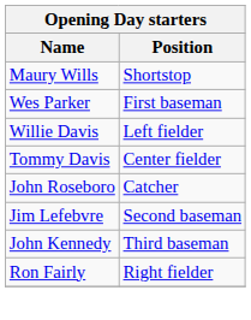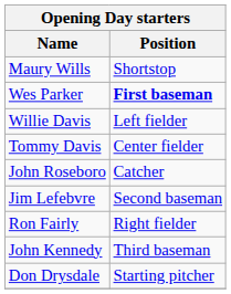Wes Parker | Position: normal -> bold
rows swapped: Ron Fairly <-> John Kennedy
+ row: Don Drysdale | Starting pitcher
